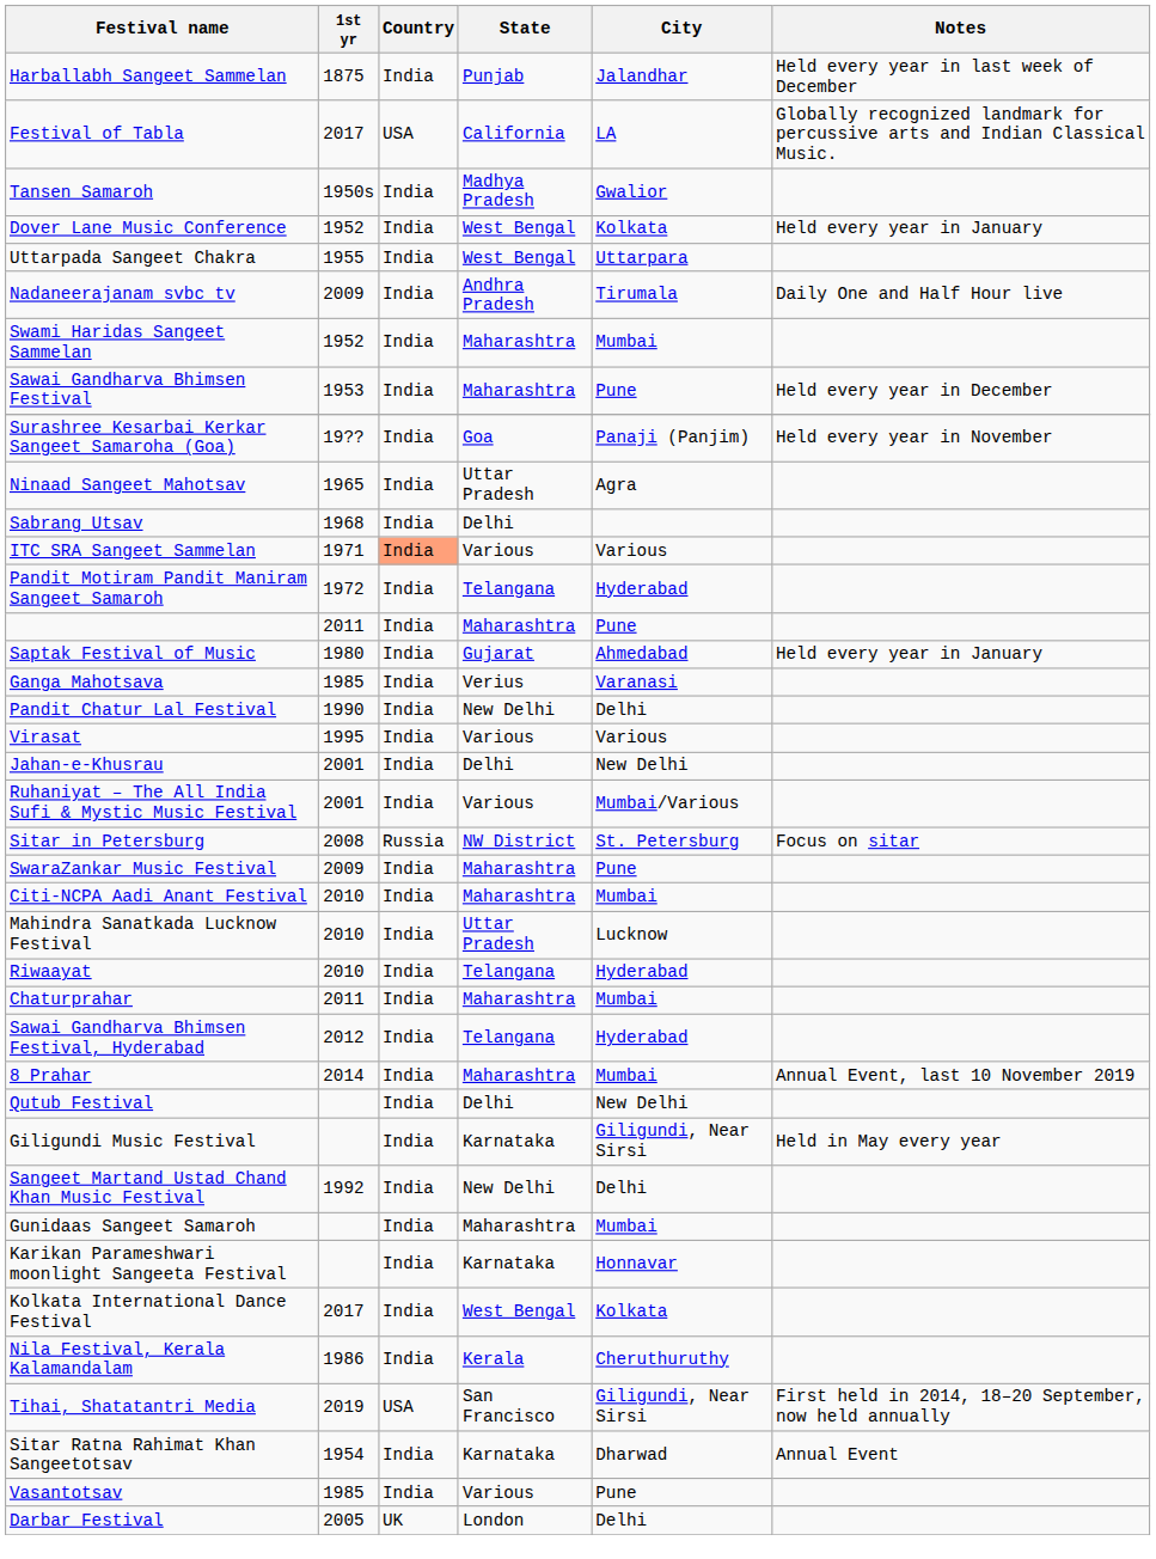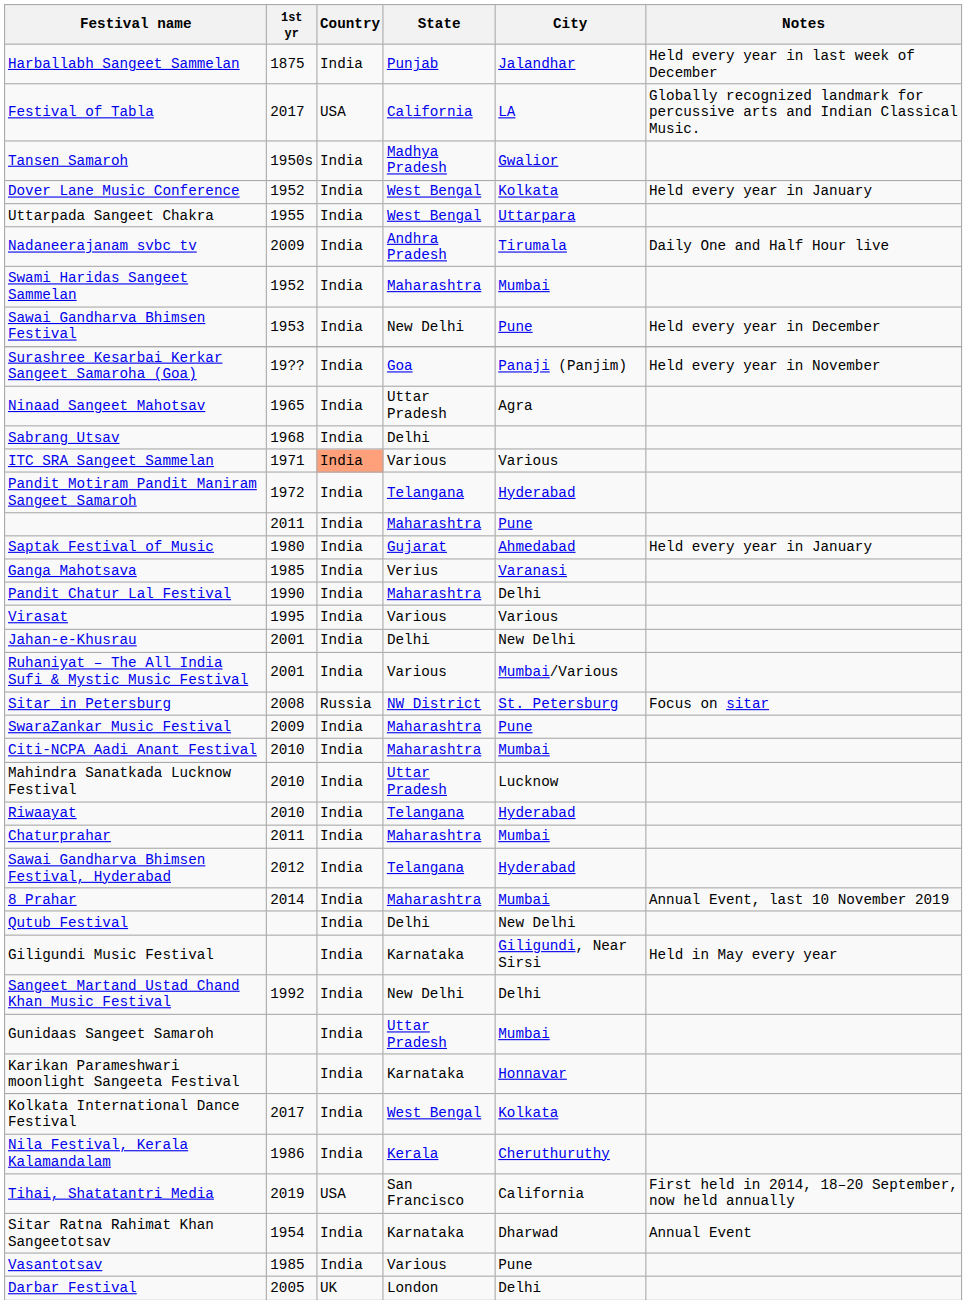Sawai Gandharva Bhimsen Festival | State: Maharashtra -> New Delhi
Pandit Chatur Lal Festival | State: New Delhi -> Maharashtra
Gunidaas Sangeet Samaroh | State: Maharashtra -> Uttar Pradesh
Tihai, Shatatantri Media | City: Giligundi, Near Sirsi -> California
